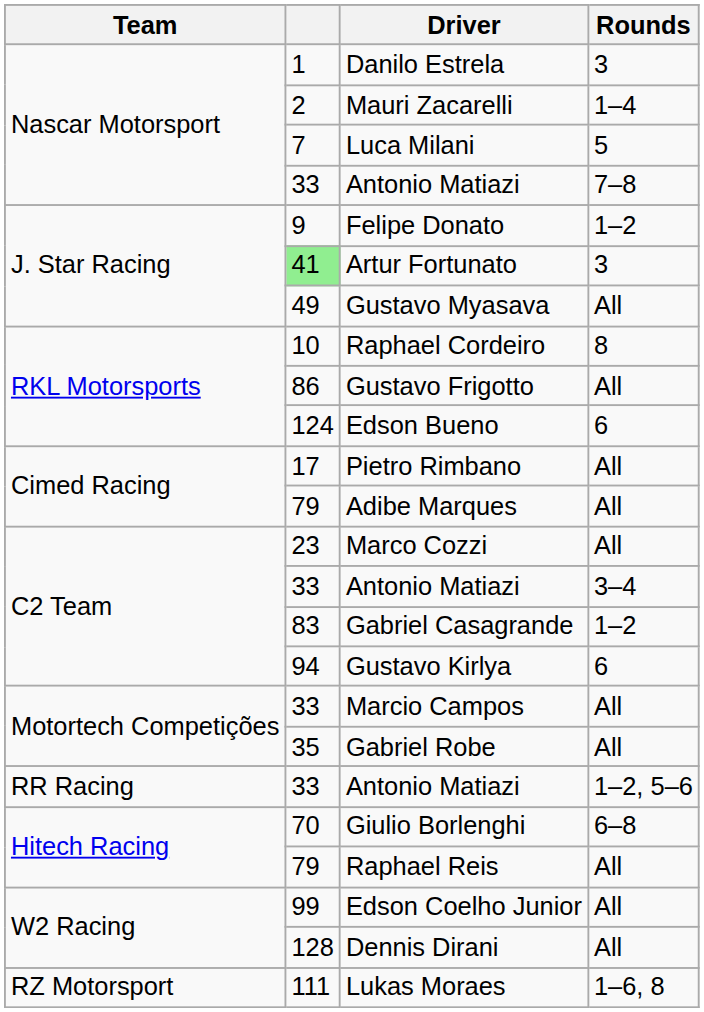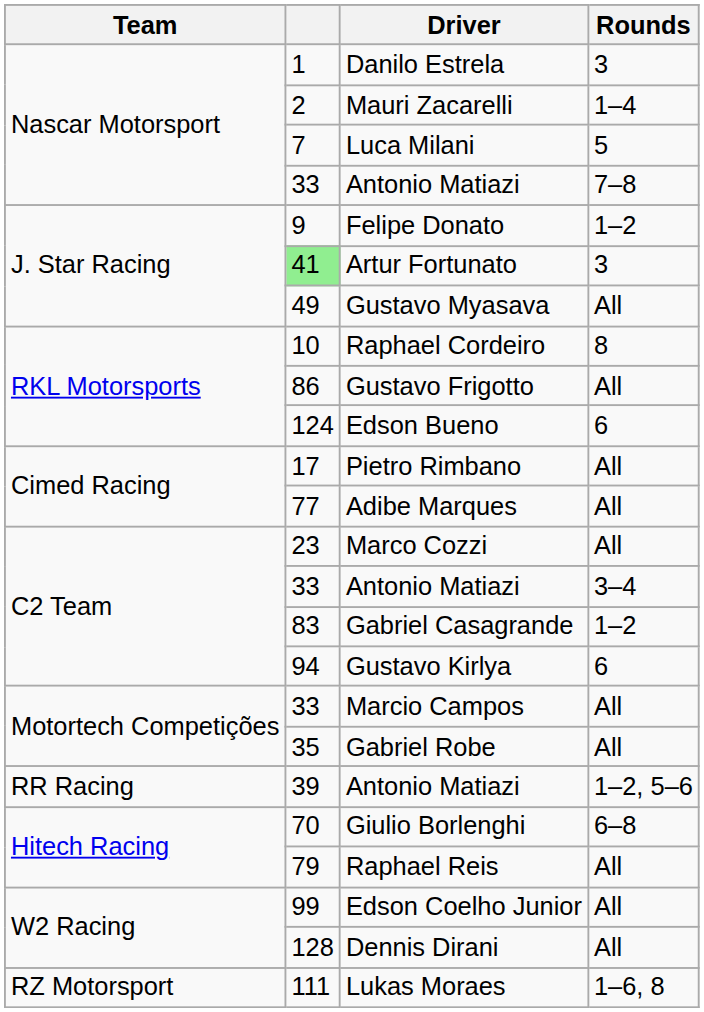Adibe Marques | column 2: 79 -> 77
Antonio Matiazi / 1–2, 5–6 | column 2: 33 -> 39
